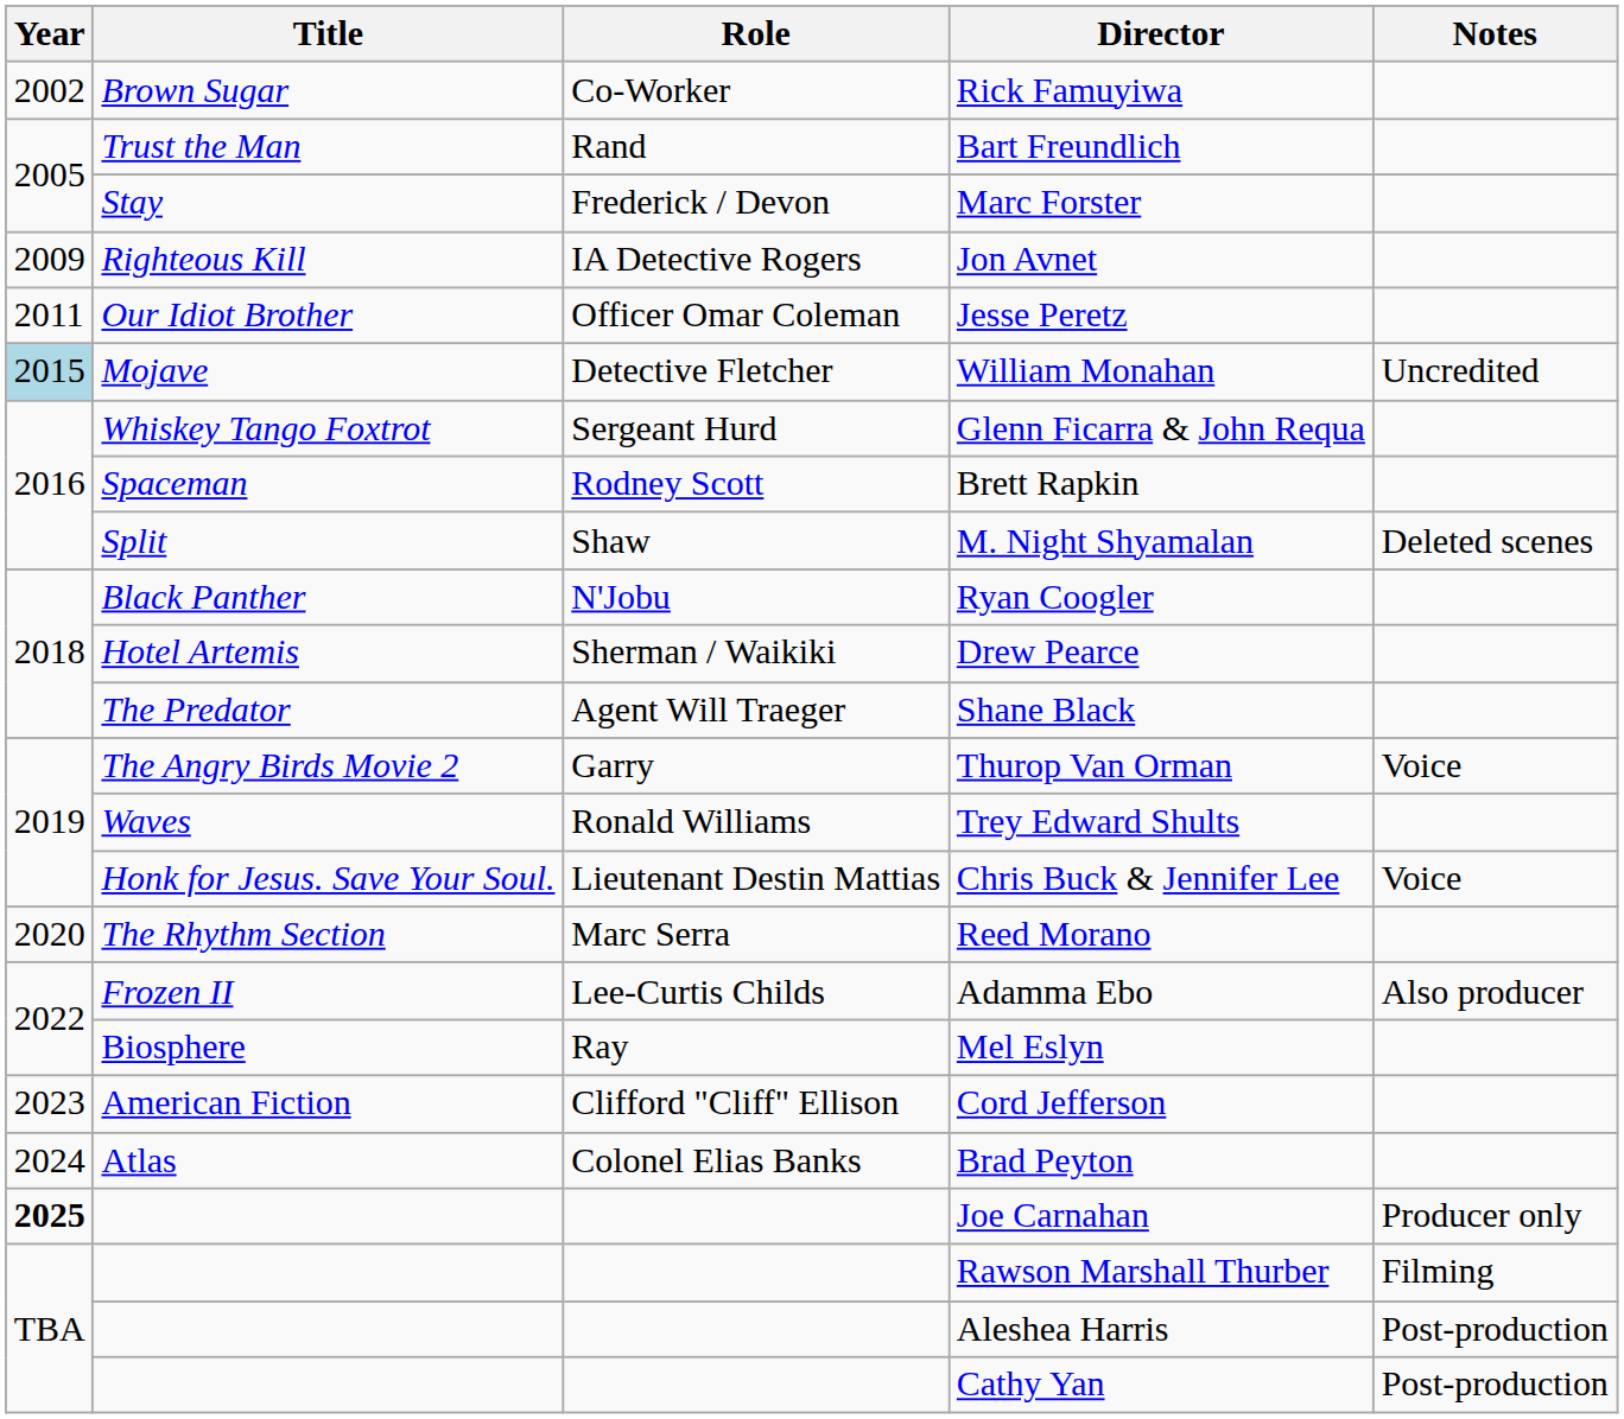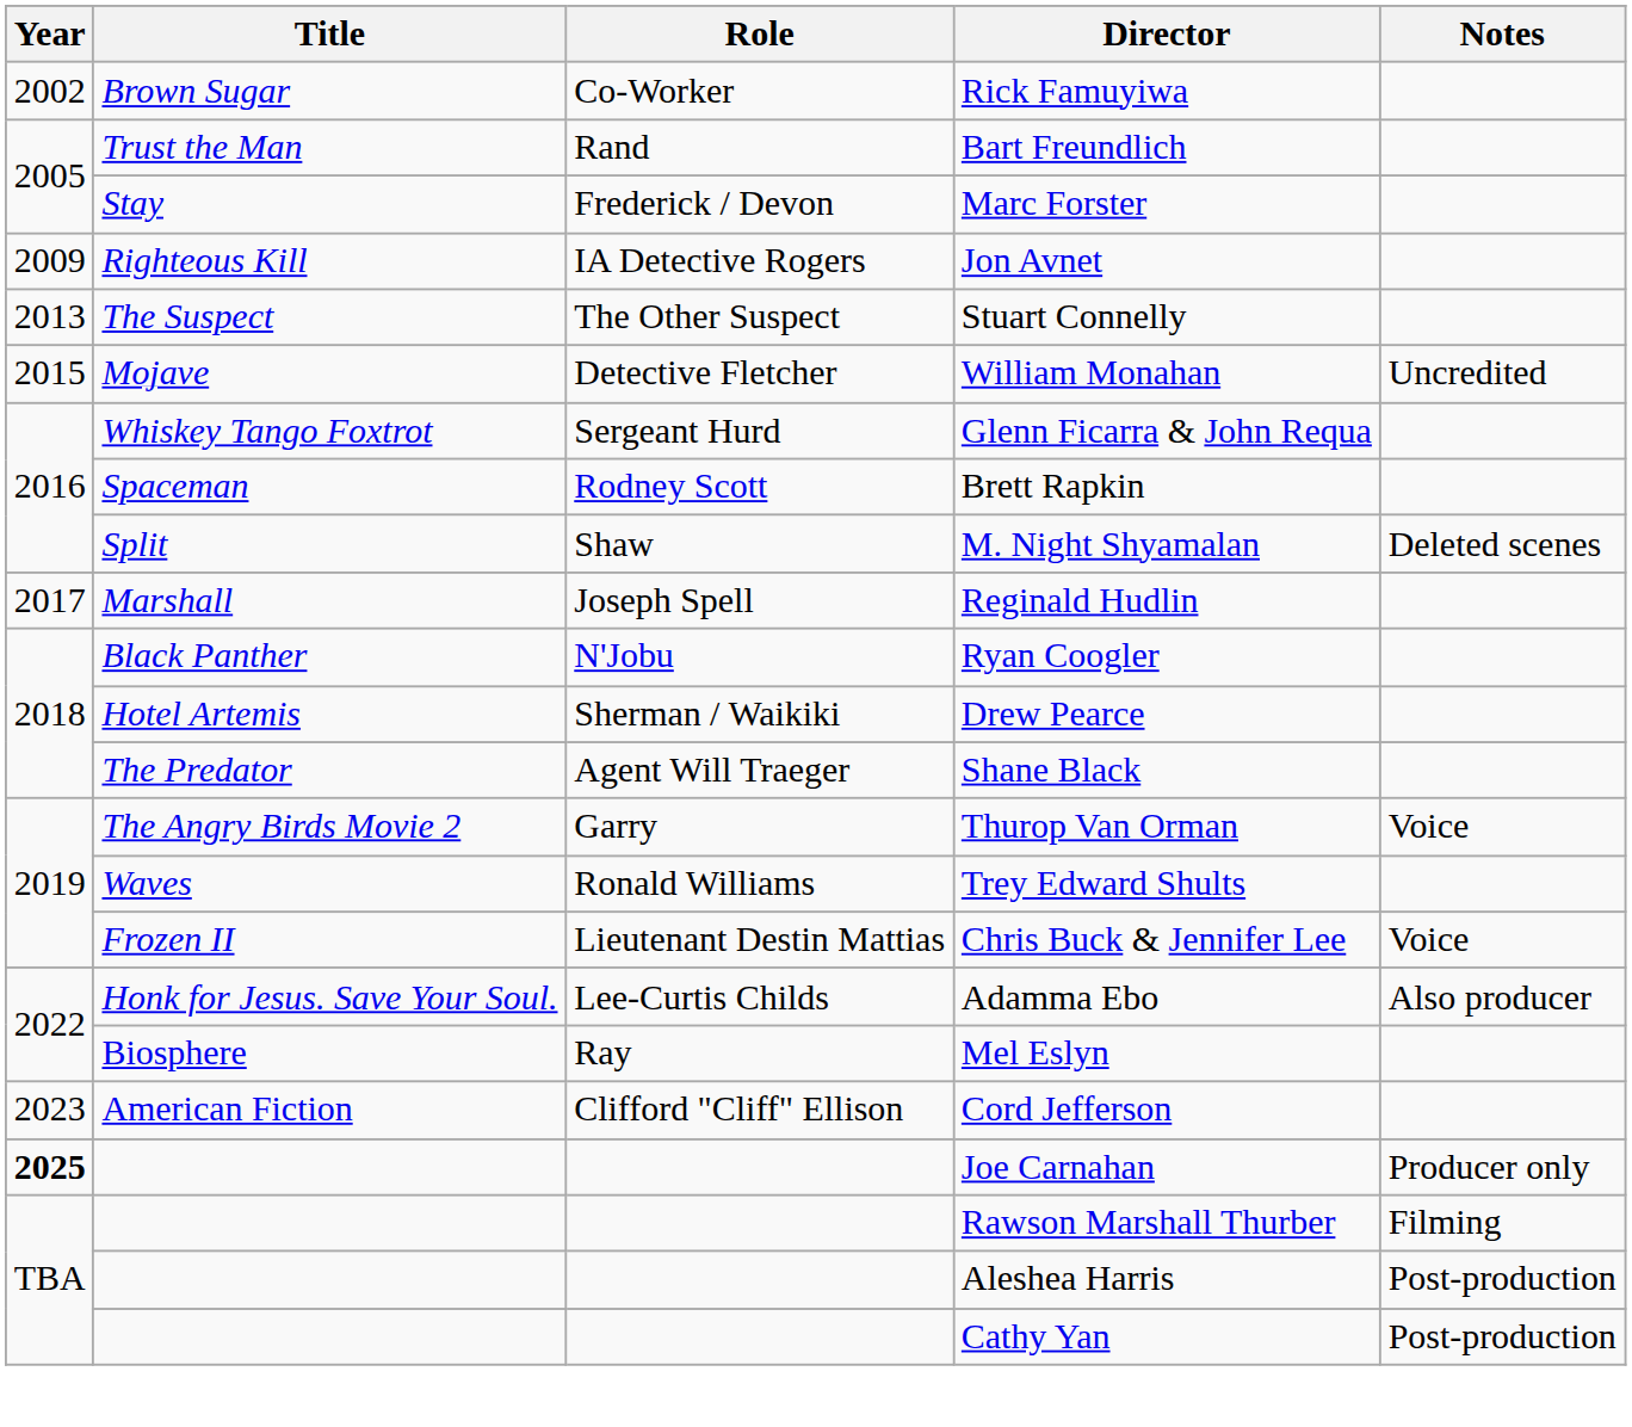- row: 2011 | Our Idiot Brother | Officer Omar Coleman | Jesse Peretz
+ row: 2013 | The Suspect | The Other Suspect | Stuart Connelly
William Monahan | Year: lightblue background -> no background
+ row: 2017 | Marshall | Joseph Spell | Reginald Hudlin
Chris Buck & Jennifer Lee | Title: Honk for Jesus. Save Your Soul. -> Frozen II
- row: 2020 | The Rhythm Section | Marc Serra | Reed Morano
Adamma Ebo | Title: Frozen II -> Honk for Jesus. Save Your Soul.
- row: 2024 | Atlas | Colonel Elias Banks | Brad Peyton
